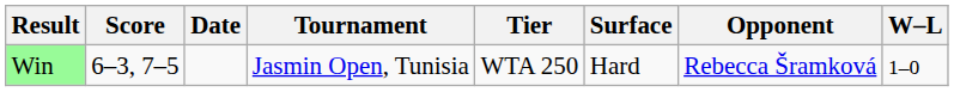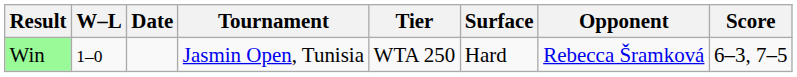columns swapped: W–L <-> Score
